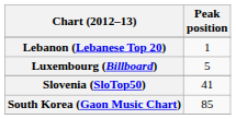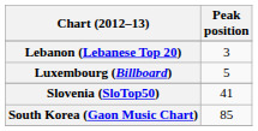Lebanon (Lebanese Top 20) | Peak position: 1 -> 3
